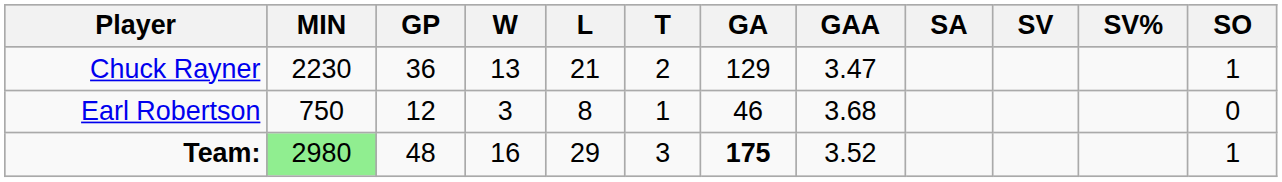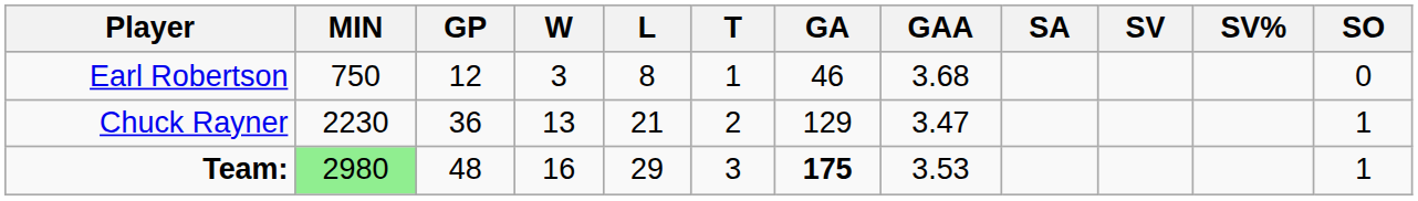rows swapped: Chuck Rayner <-> Earl Robertson
Team: | GAA: 3.52 -> 3.53
